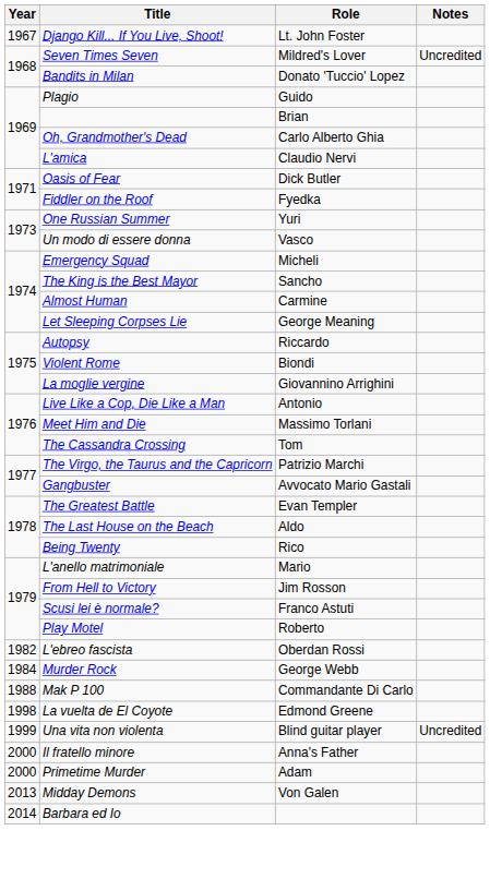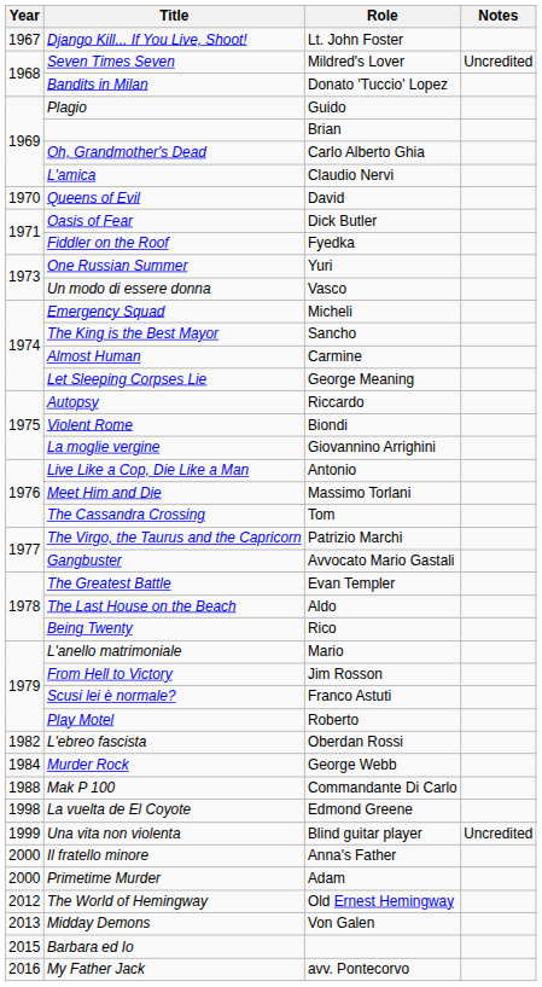+ row: 1970 | Queens of Evil | David
+ row: 2012 | The World of Hemingway | Old Ernest Hemingway
Barbara ed Io | Year: 2014 -> 2015
+ row: 2016 | My Father Jack | avv. Pontecorvo
